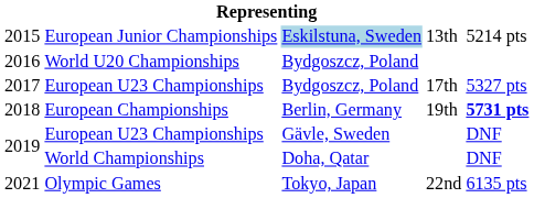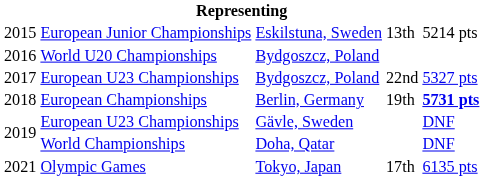2015 | column 3: lightblue background -> no background
2017 | column 4: 17th -> 22nd
2021 | column 4: 22nd -> 17th
